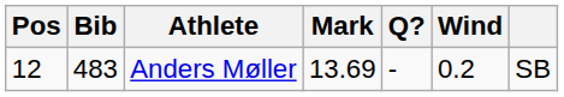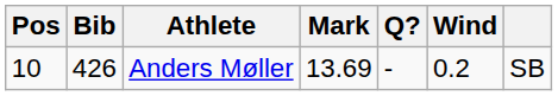Anders Møller | Pos: 12 -> 10
Anders Møller | Bib: 483 -> 426
